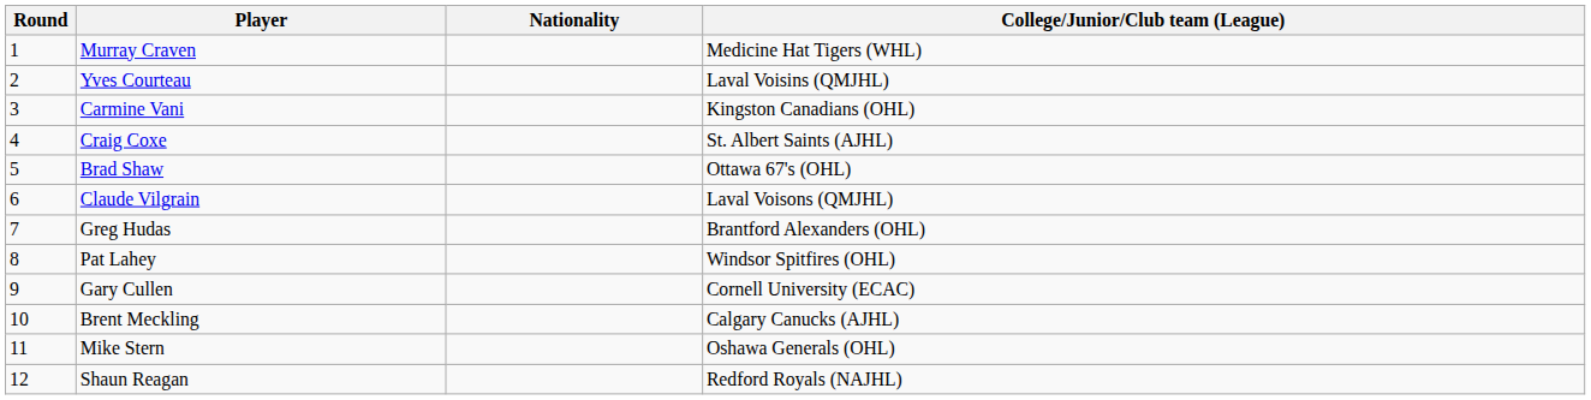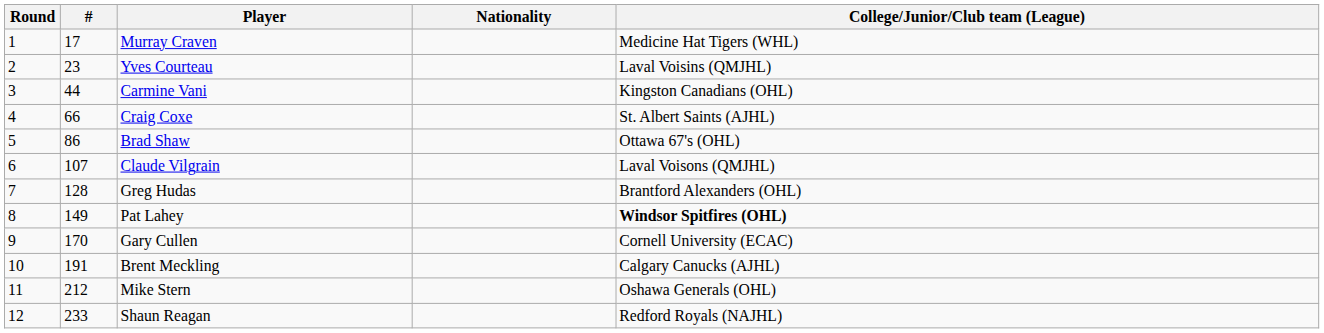+ column: # | 17 | 23 | 44 | 66 | 86 | 107 | 128 | 149 | 170 | 191 | 212 | 233
Pat Lahey | College/Junior/Club team (League): normal -> bold
